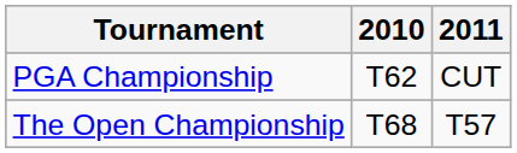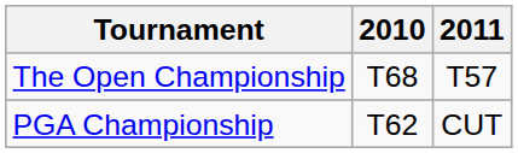rows swapped: The Open Championship <-> PGA Championship
